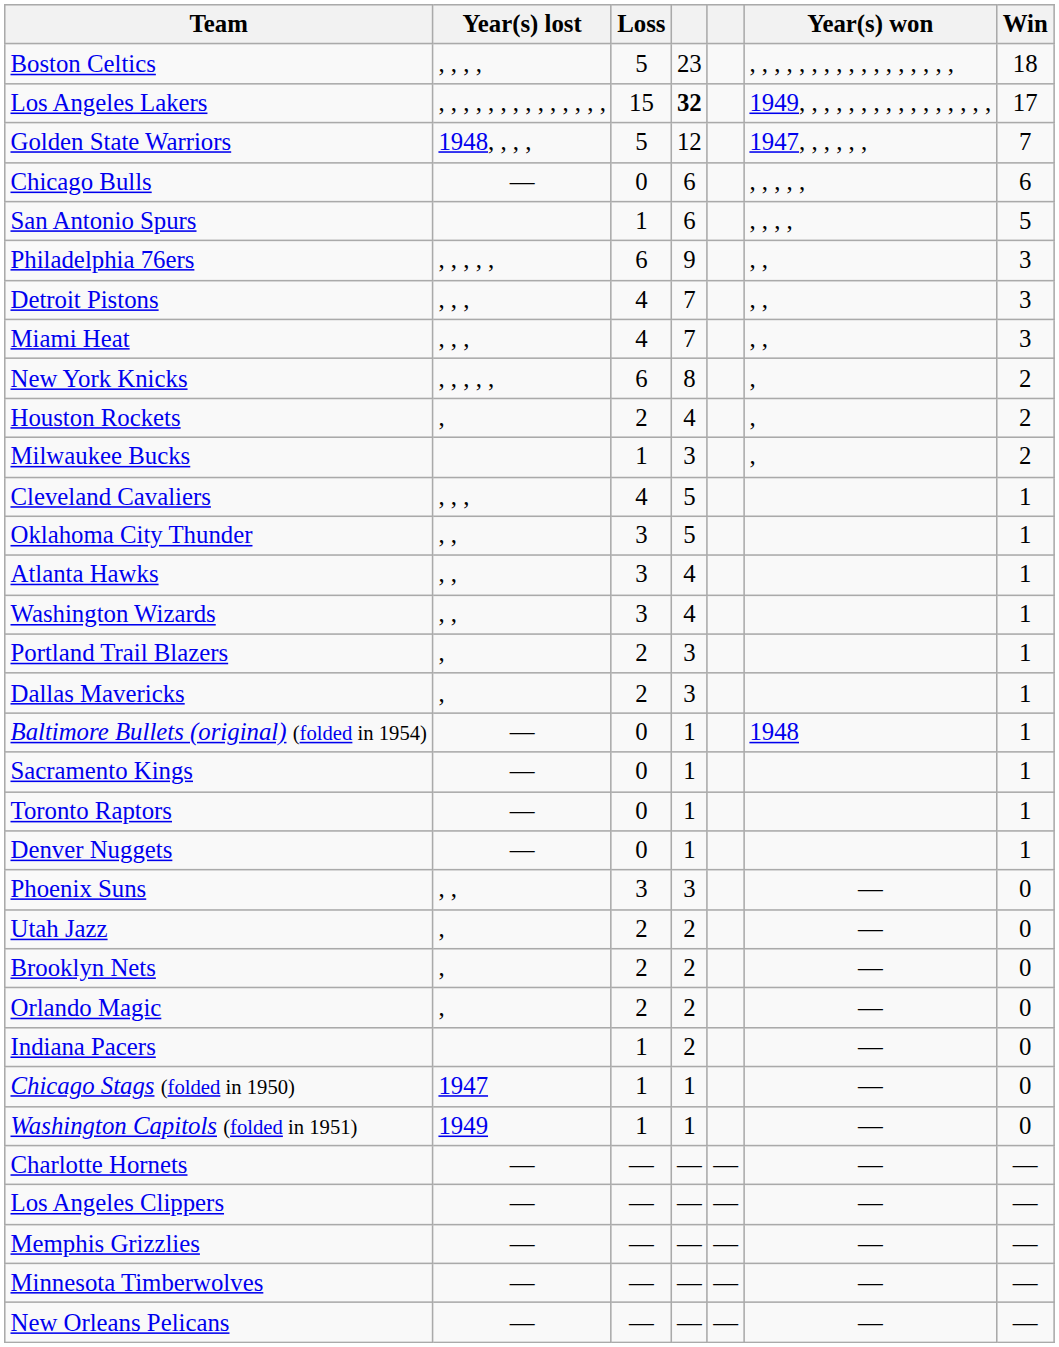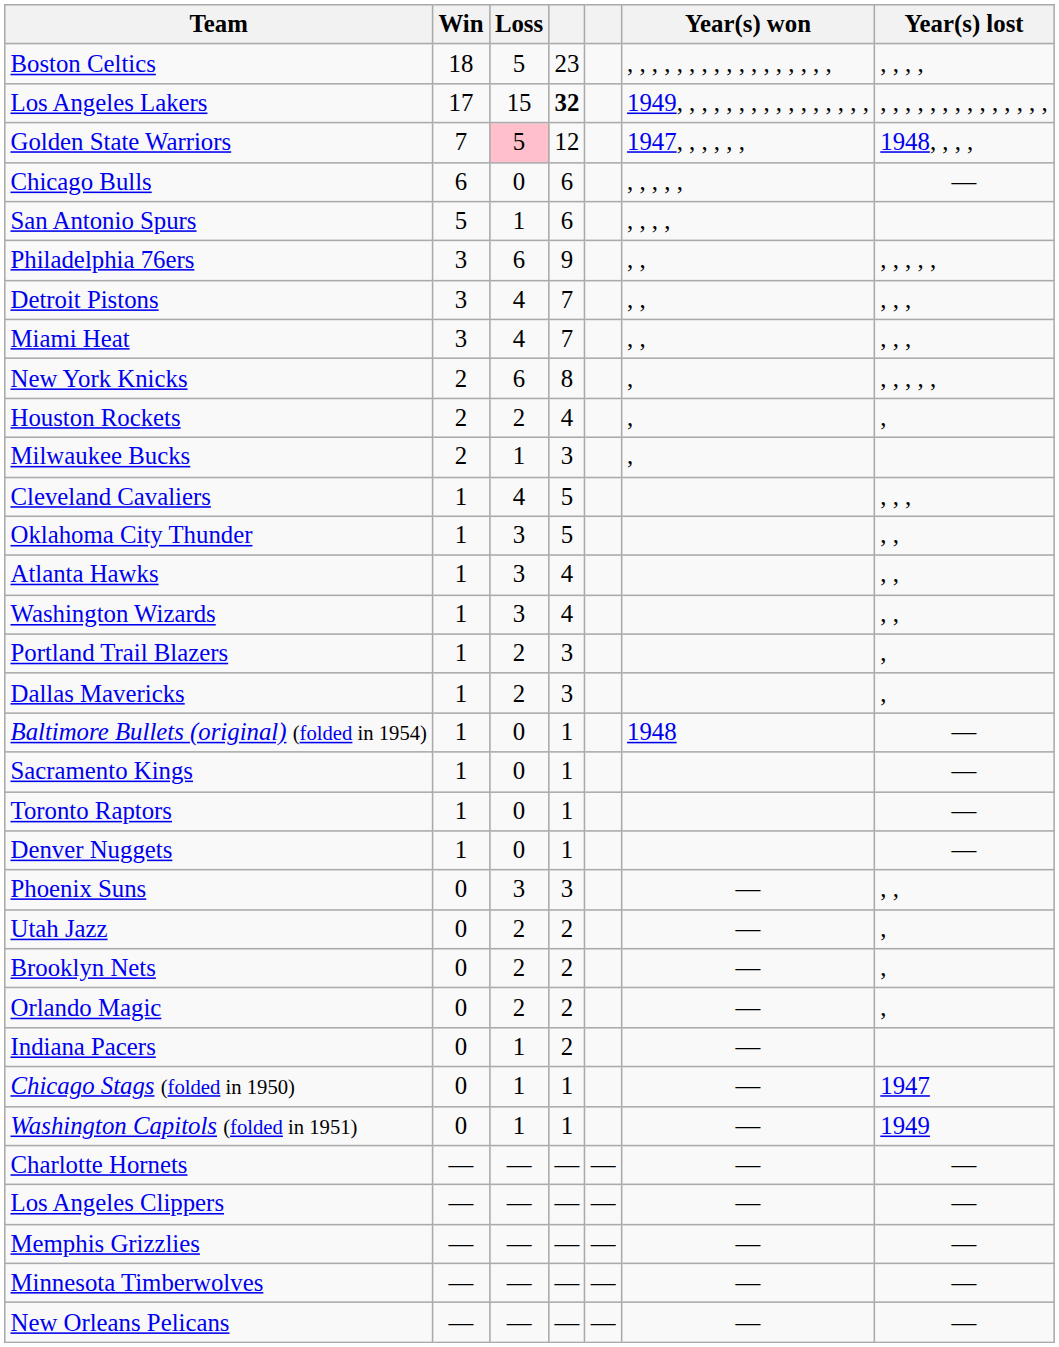columns swapped: Win <-> Year(s) lost
Golden State Warriors | Loss: no background -> pink background
